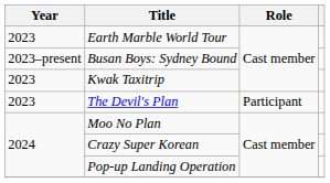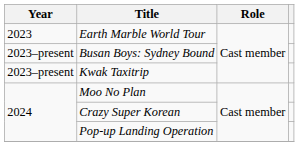Kwak Taxitrip | Year: 2023 -> 2023–present
- row: 2023 | The Devil's Plan | Participant
